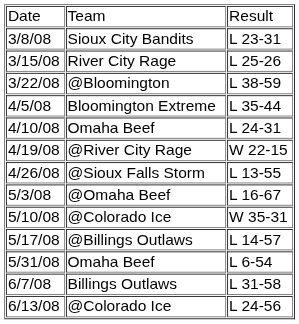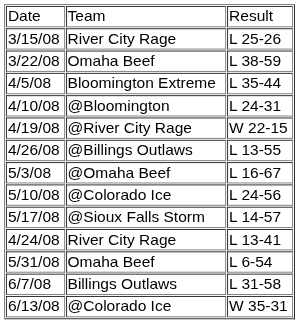- row: 3/8/08 | Sioux City Bandits | L 23-31
3/22/08 | column 2: @Bloomington -> Omaha Beef
4/10/08 | column 2: Omaha Beef -> @Bloomington
4/26/08 | column 2: @Sioux Falls Storm -> @Billings Outlaws
5/10/08 | column 3: W 35-31 -> L 24-56
5/17/08 | column 2: @Billings Outlaws -> @Sioux Falls Storm
+ row: 4/24/08 | River City Rage | L 13-41
6/13/08 | column 3: L 24-56 -> W 35-31
